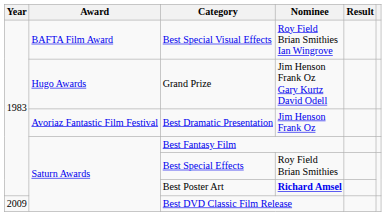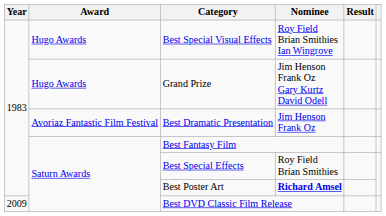Best Special Visual Effects | Award: BAFTA Film Award -> Hugo Awards
